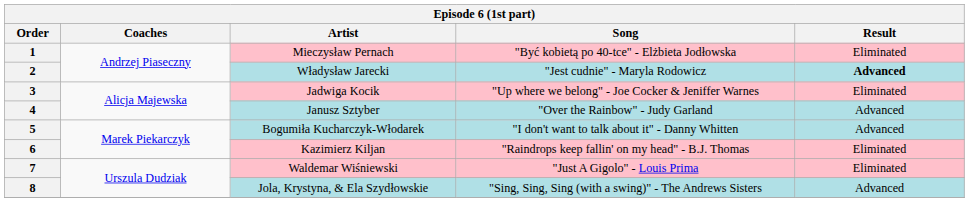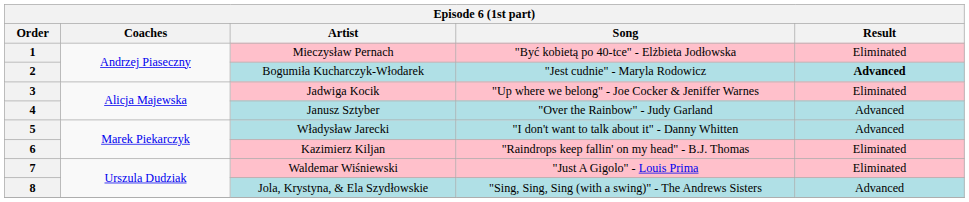2 | Artist: Władysław Jarecki -> Bogumiła Kucharczyk-Włodarek
5 | Artist: Bogumiła Kucharczyk-Włodarek -> Władysław Jarecki
